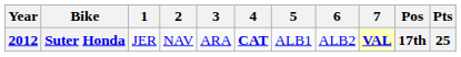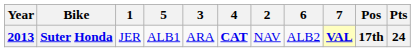columns swapped: 2 <-> 5
Suter Honda | Year: 2012 -> 2013
Suter Honda | Pts: 25 -> 24
